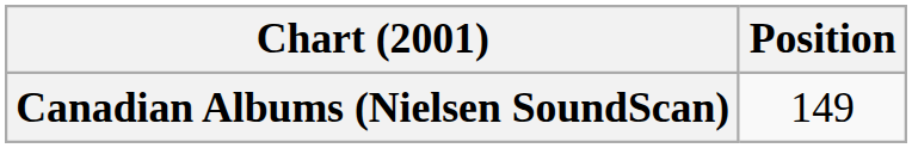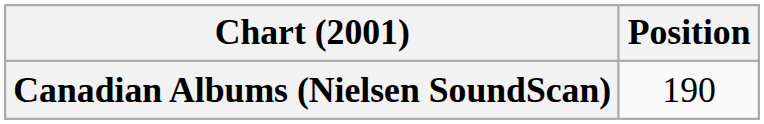Canadian Albums (Nielsen SoundScan) | Position: 149 -> 190
